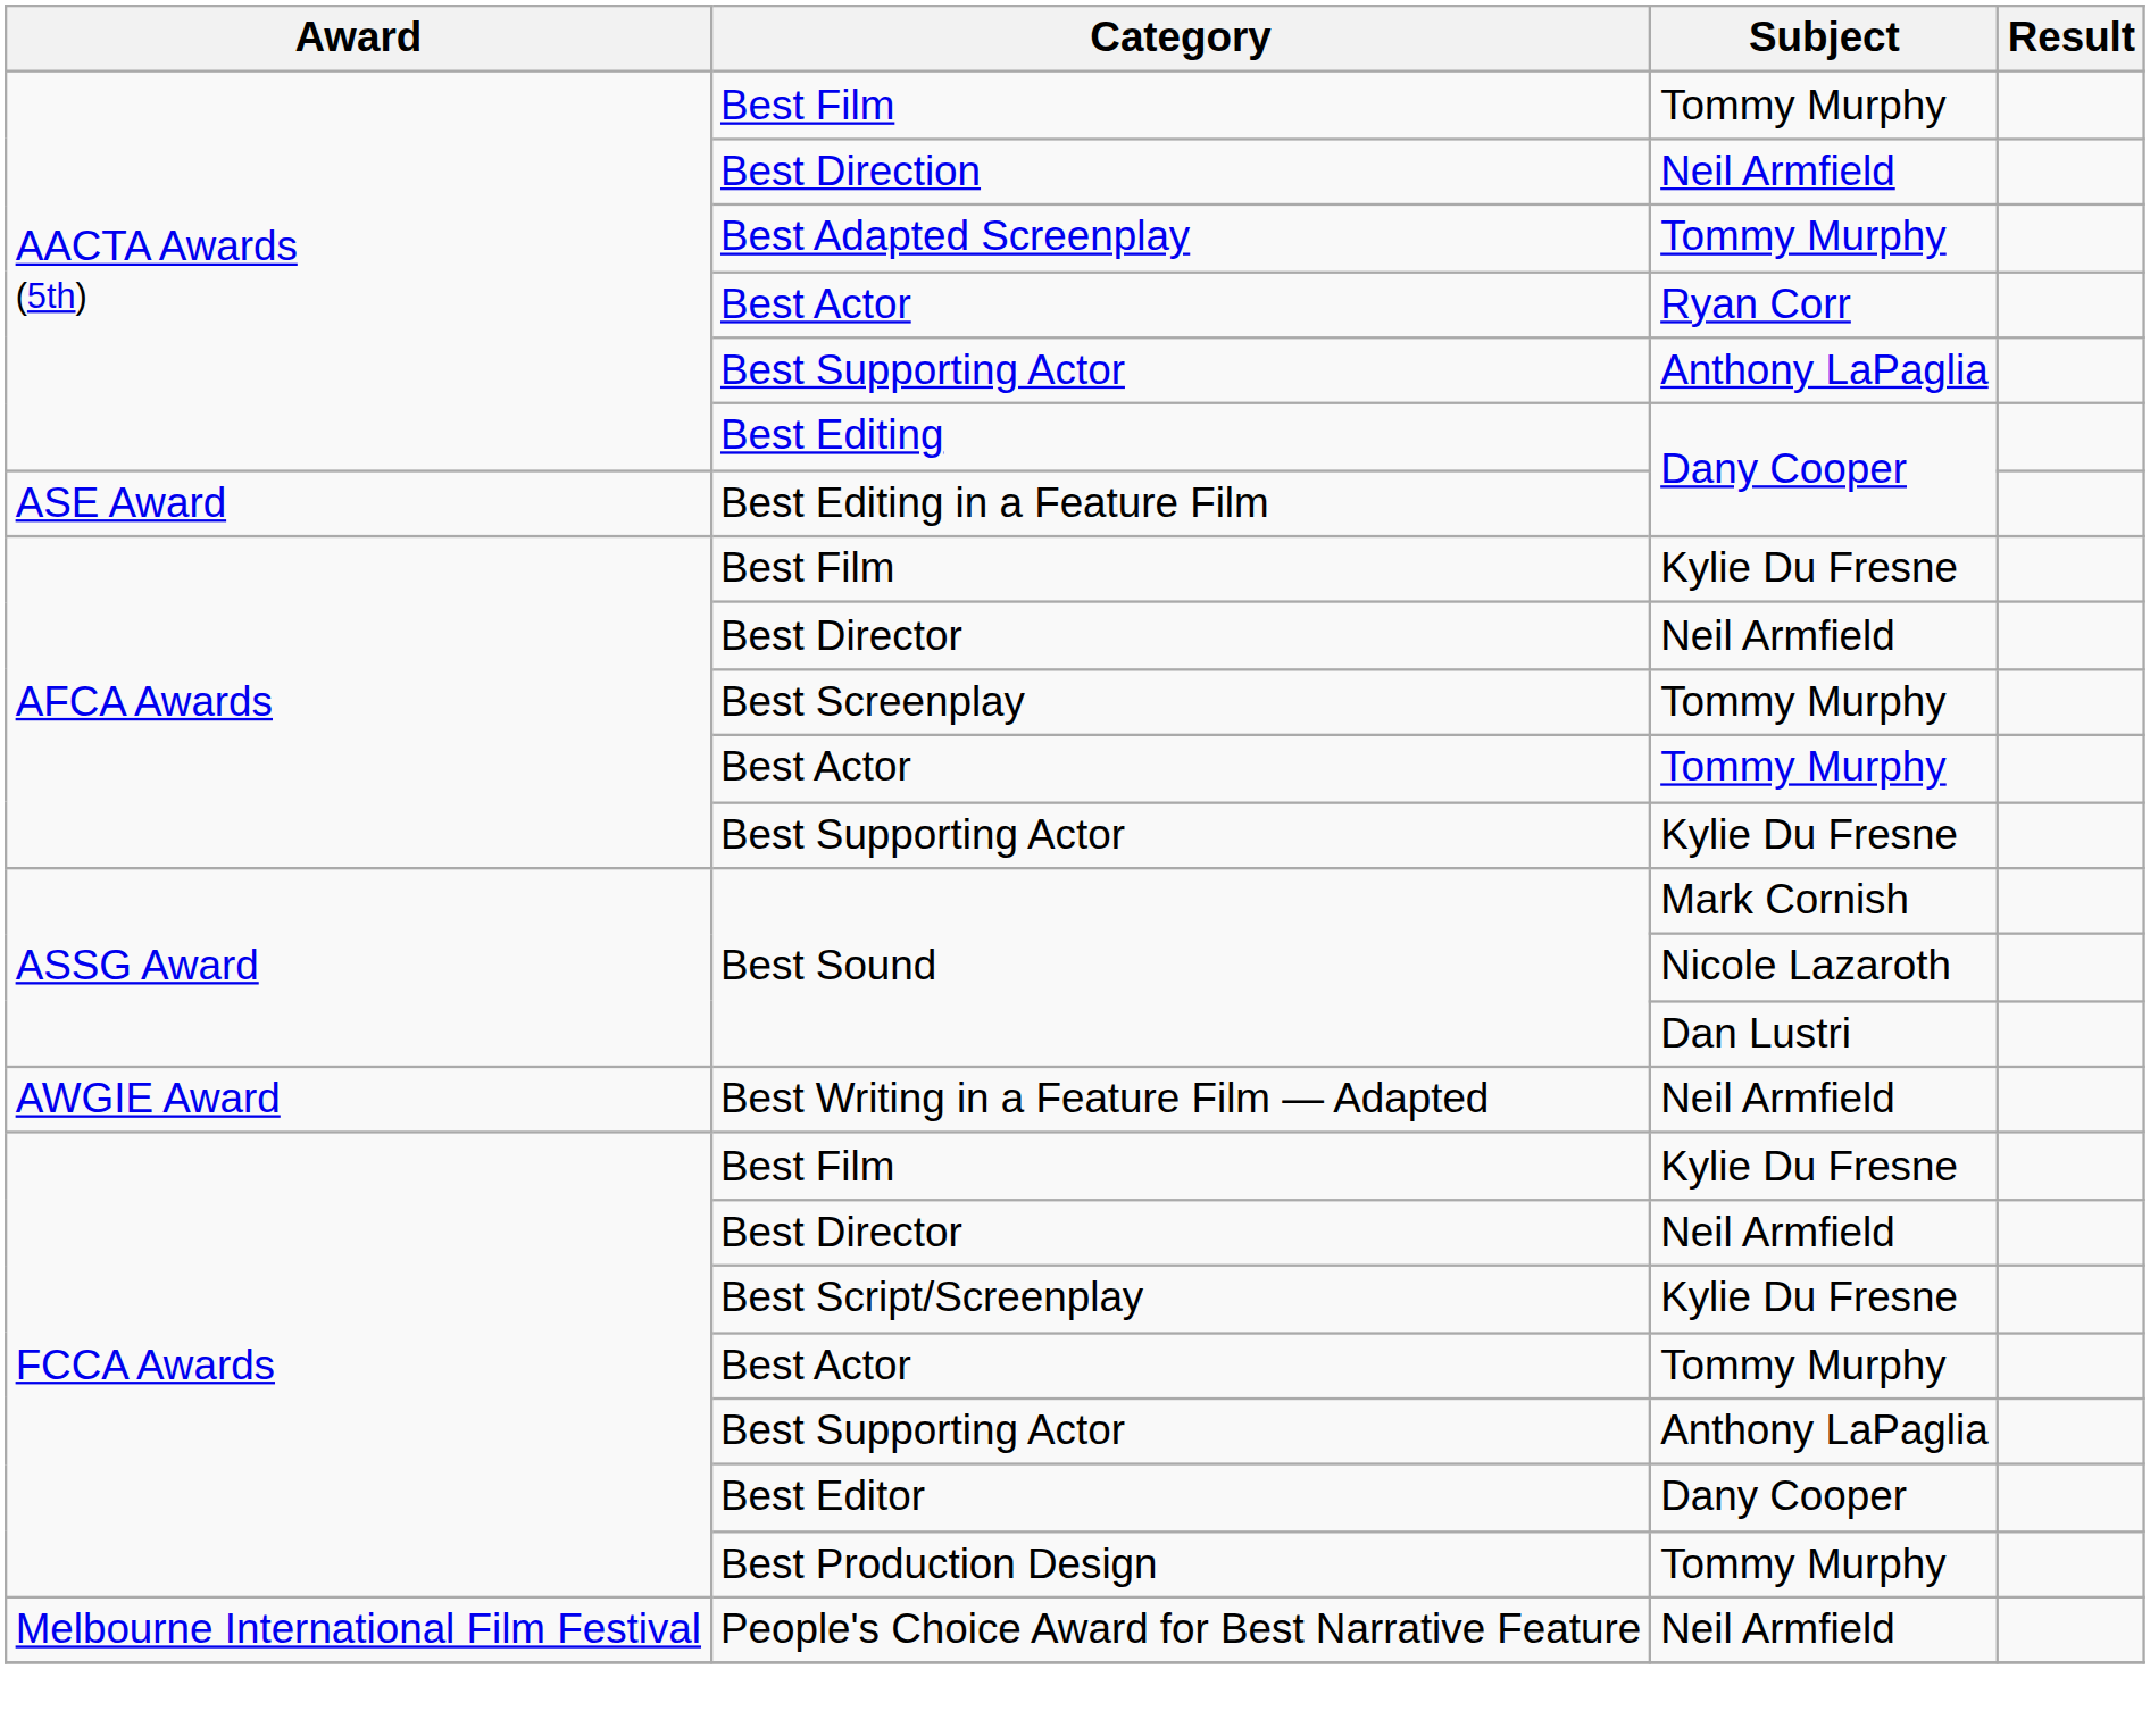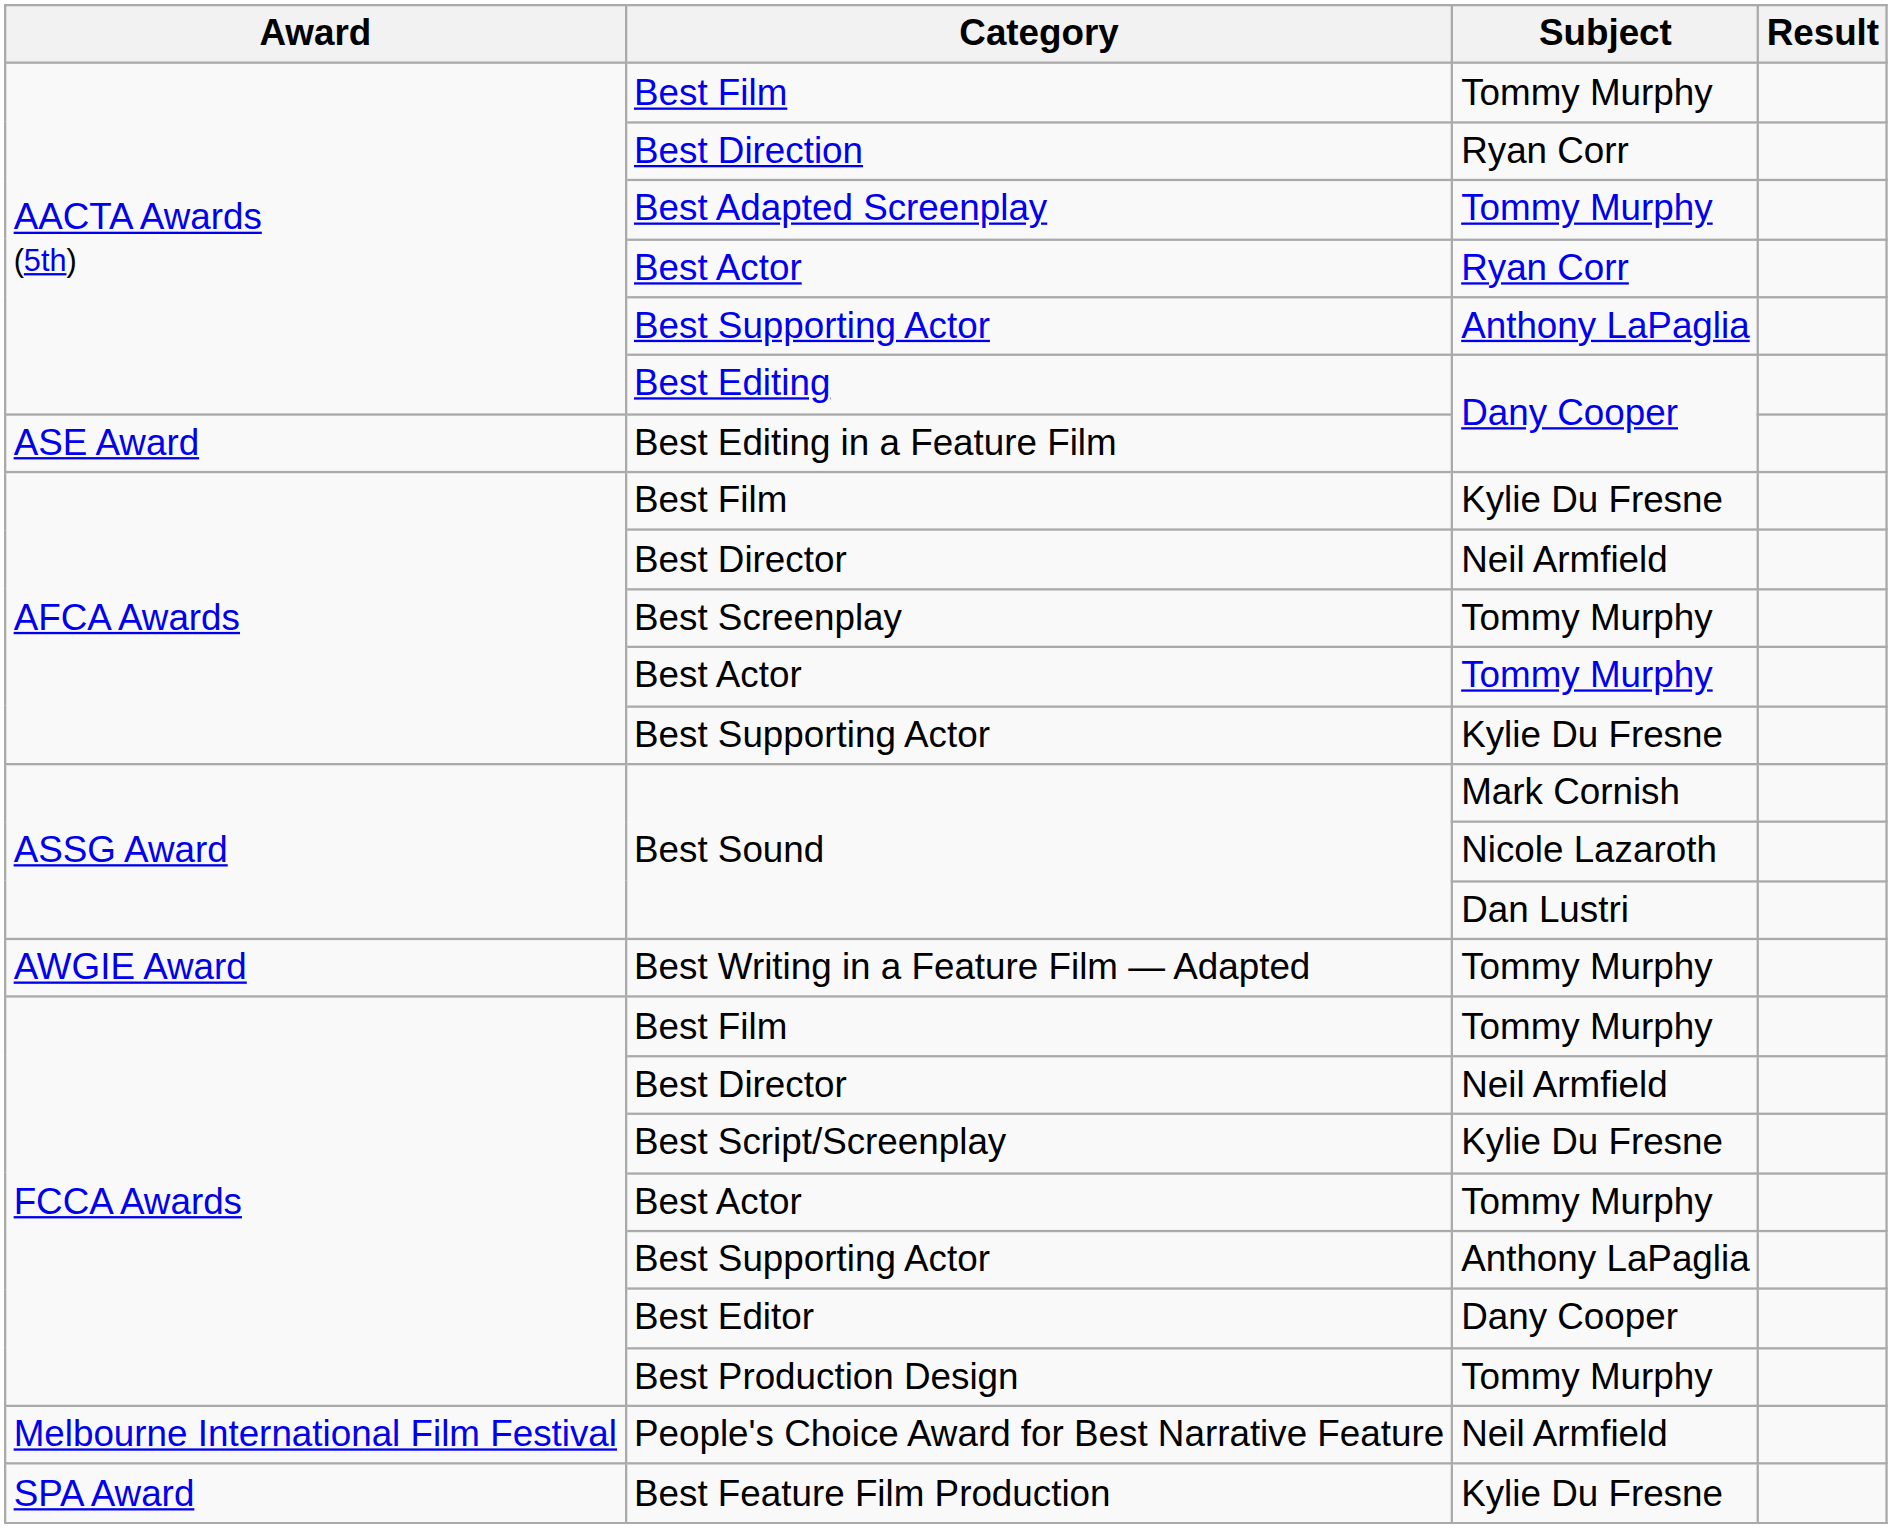Best Direction | Subject: Neil Armfield -> Ryan Corr
Best Writing in a Feature Film — Adapted | Subject: Neil Armfield -> Tommy Murphy
FCCA Awards / Best Film | Subject: Kylie Du Fresne -> Tommy Murphy
+ row: SPA Award | Best Feature Film Production | Kylie Du Fresne
